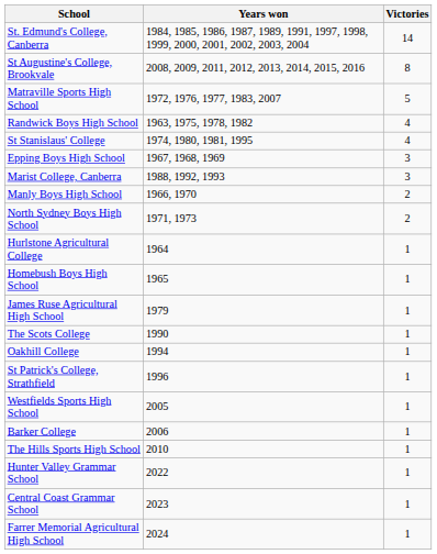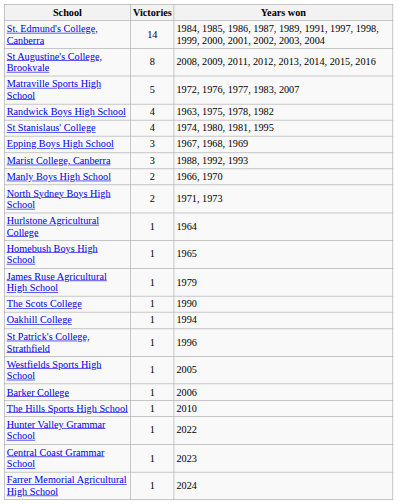columns swapped: Victories <-> Years won
